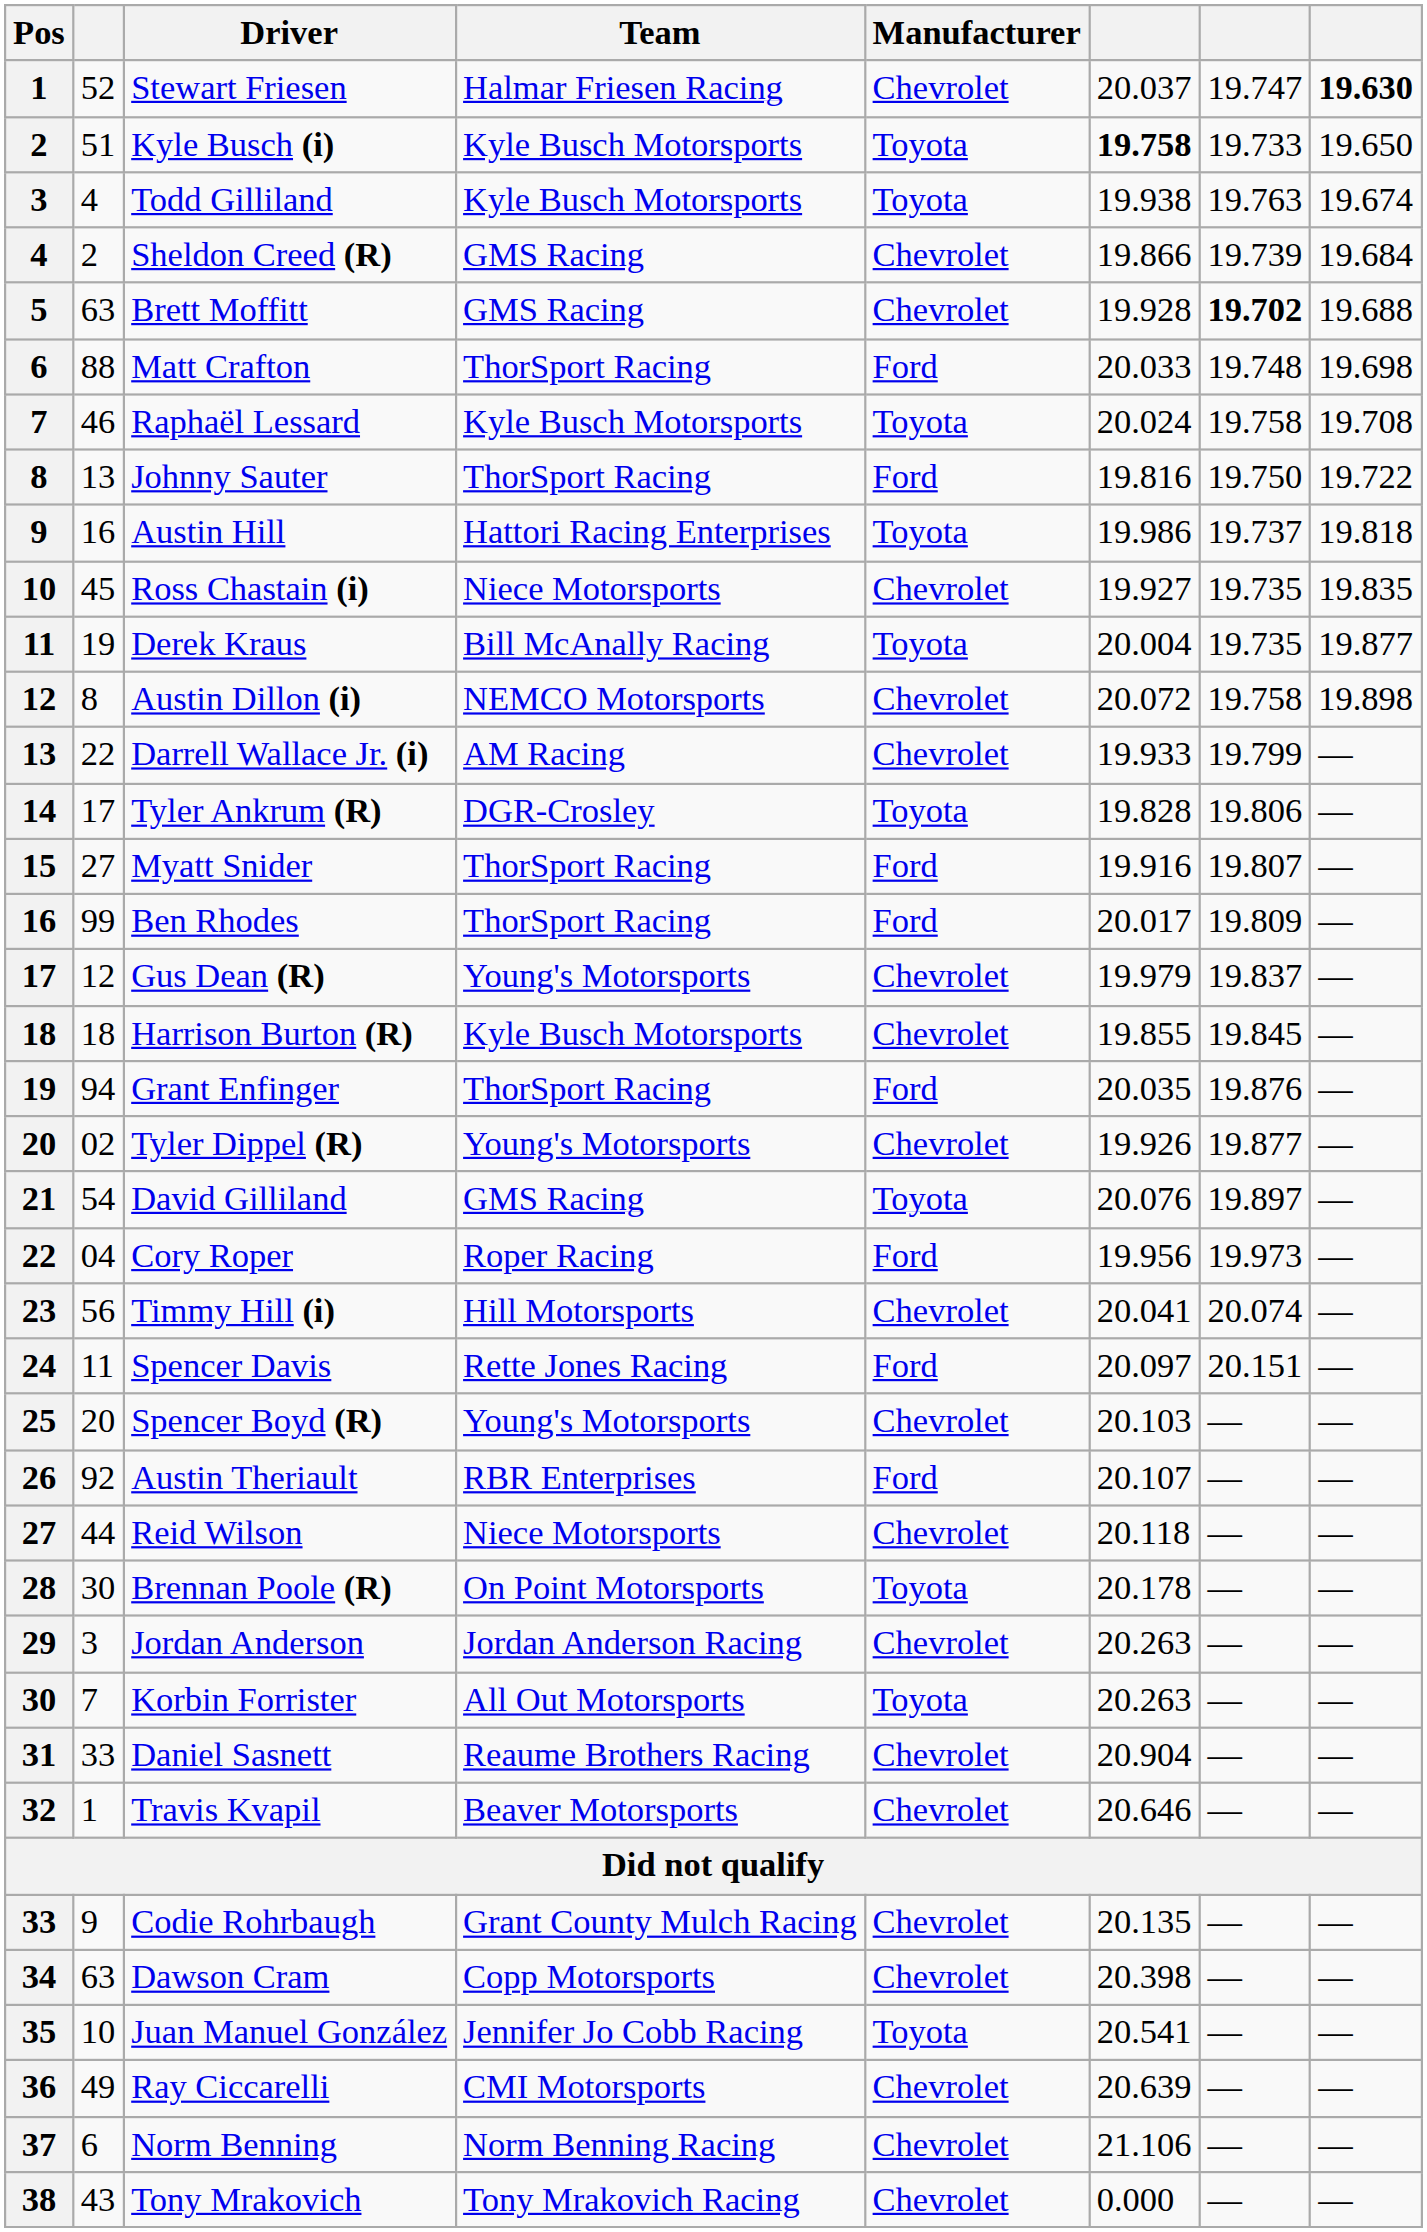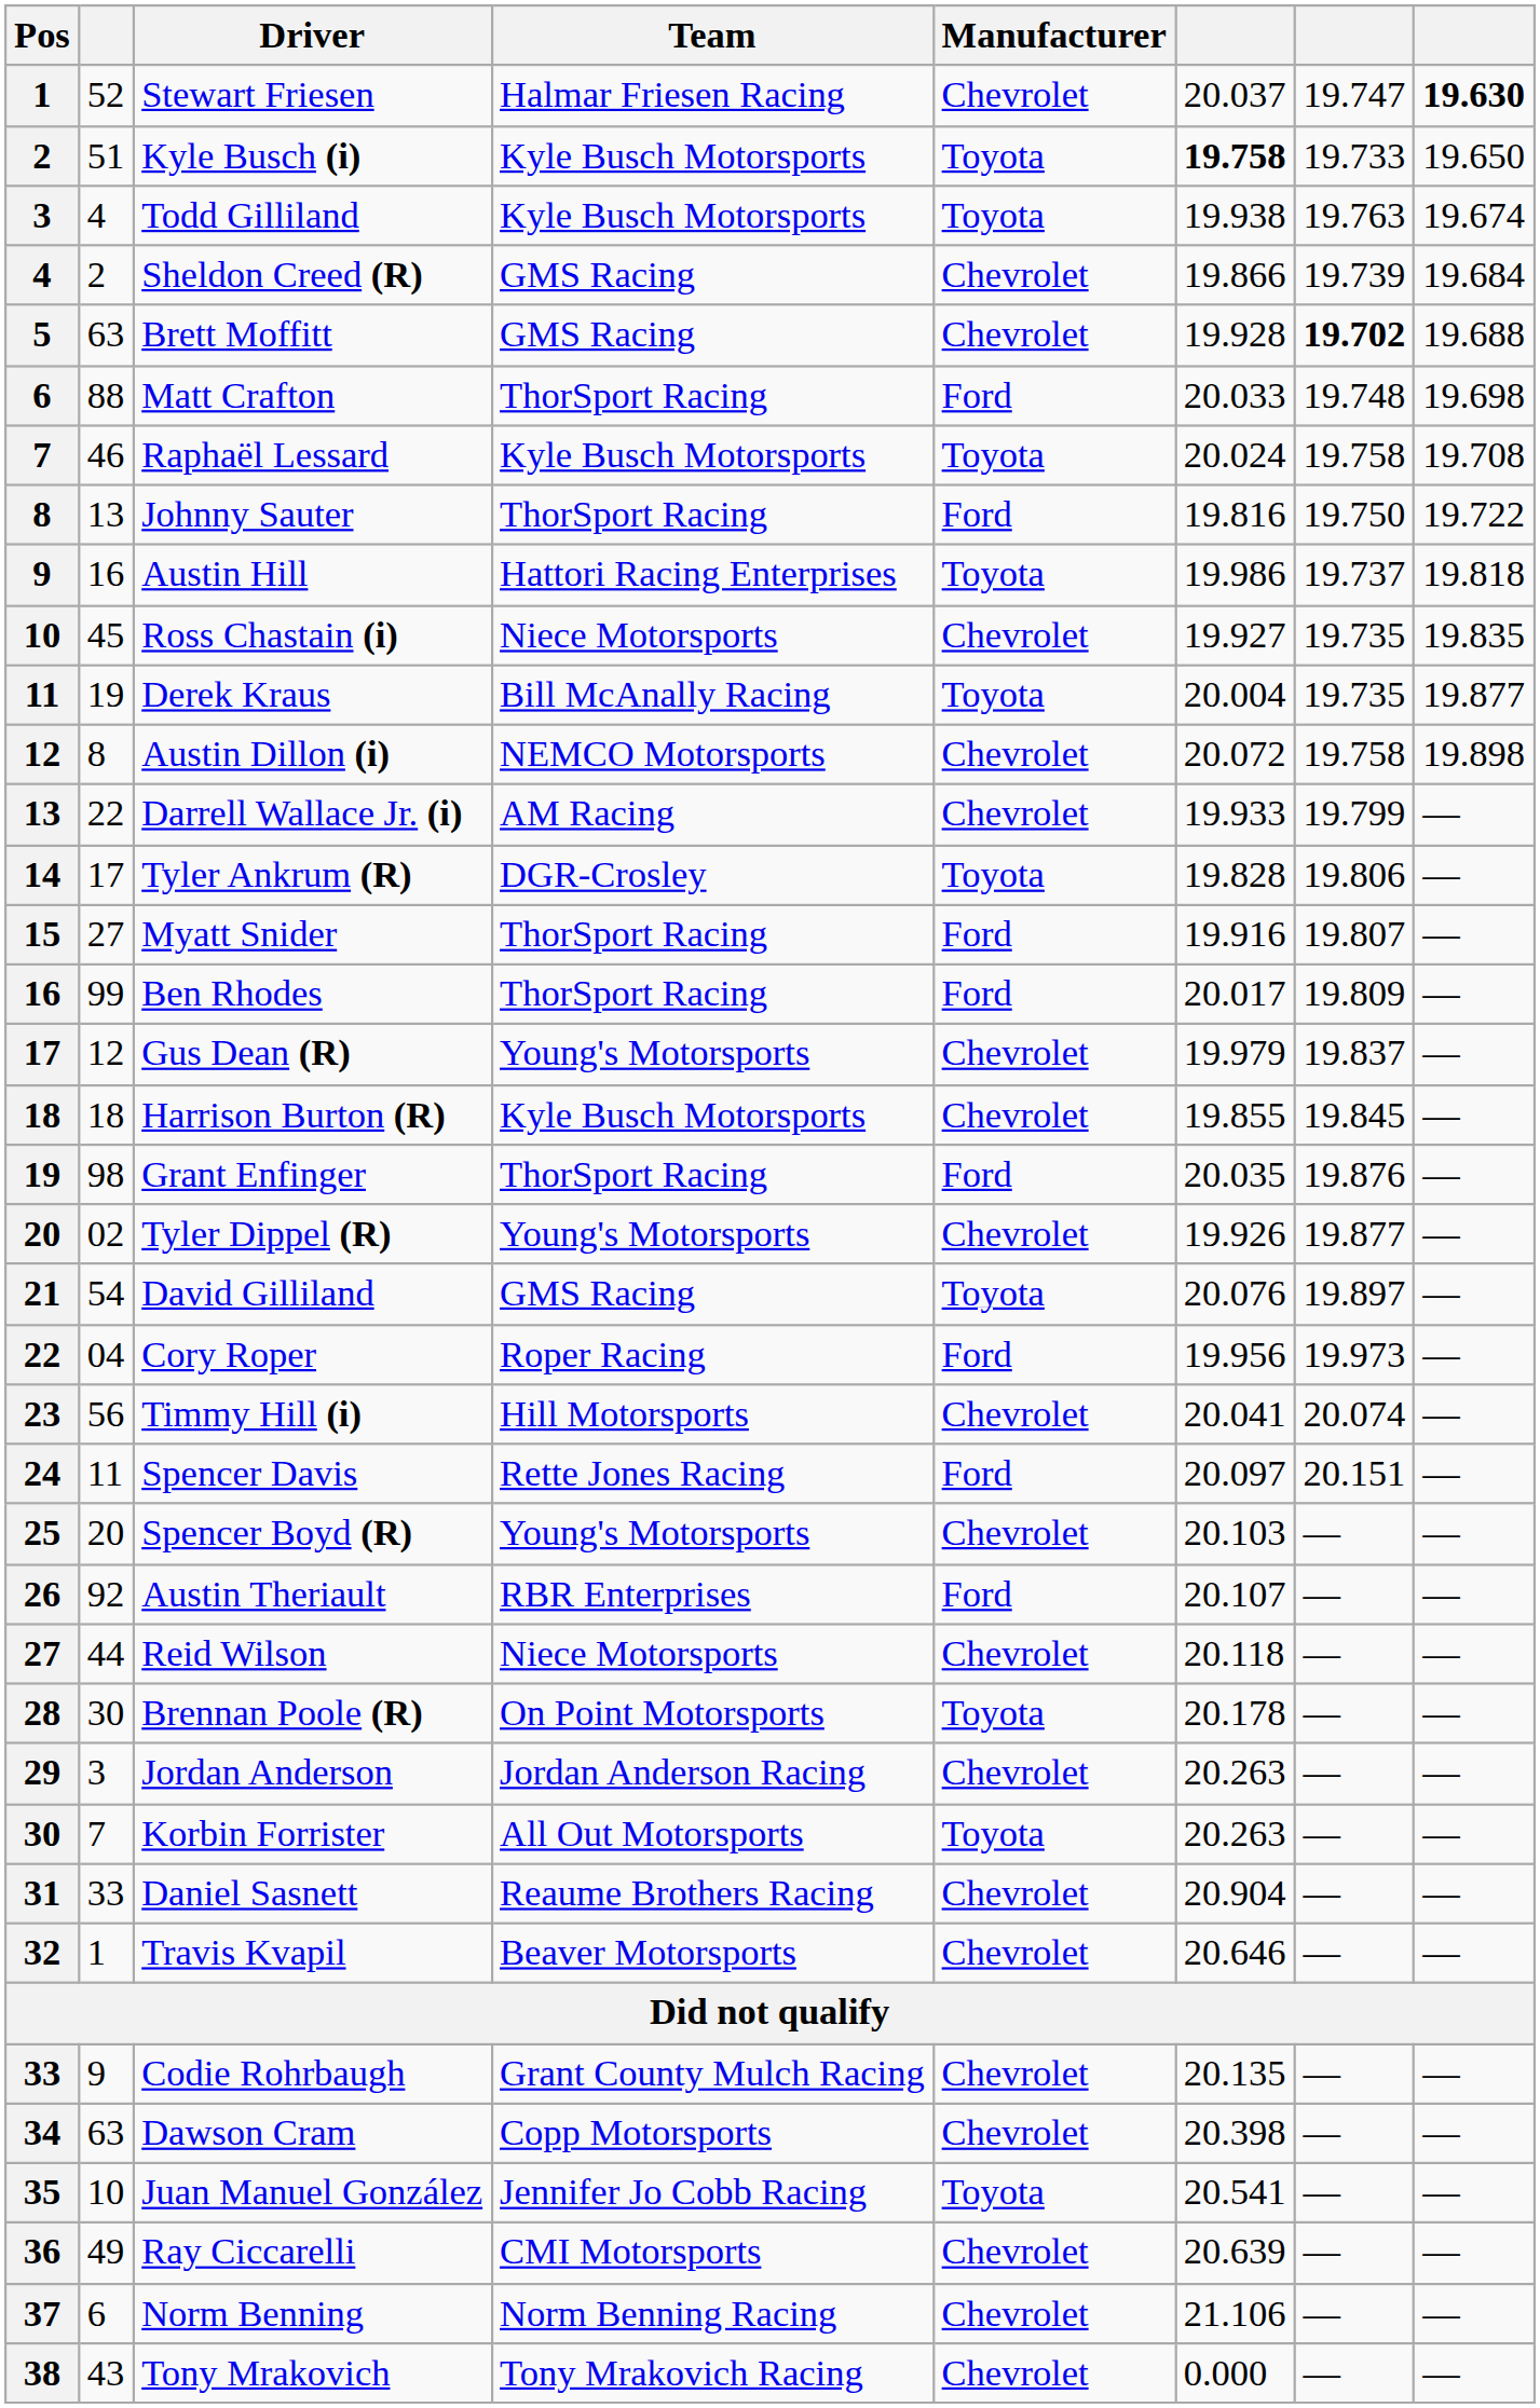Grant Enfinger | column 2: 94 -> 98
